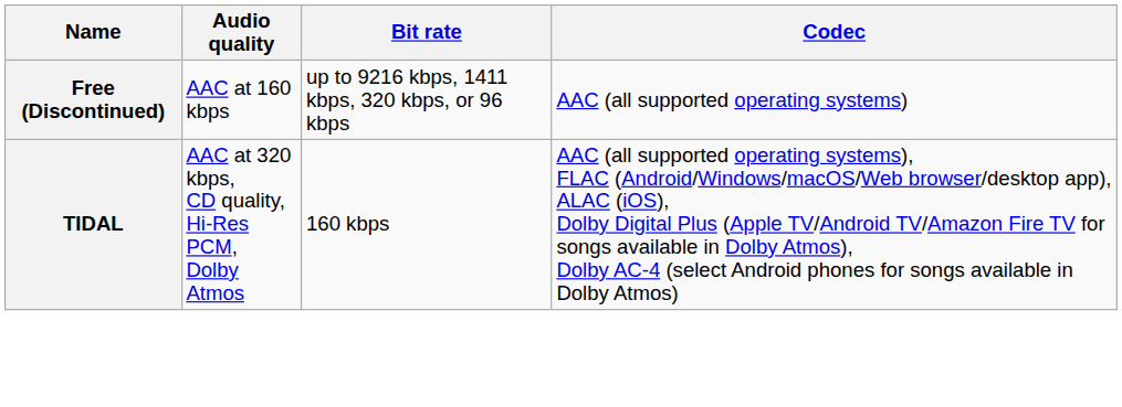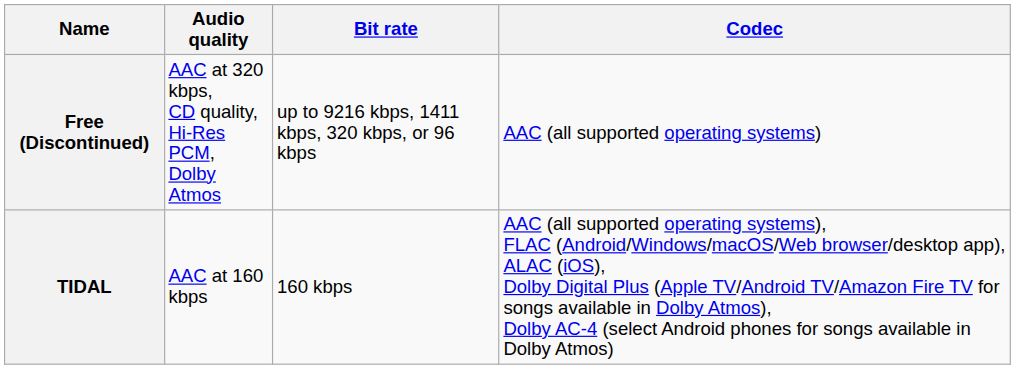Free (Discontinued) | Audio quality: AAC at 160 kbps -> AAC at 320 kbps, CD quality, Hi-Res PCM, Dolby Atmos
TIDAL | Audio quality: AAC at 320 kbps, CD quality, Hi-Res PCM, Dolby Atmos -> AAC at 160 kbps
